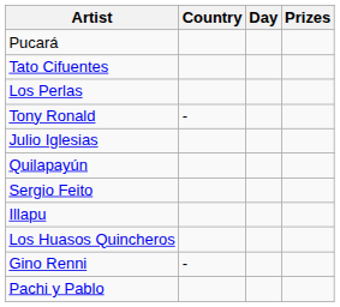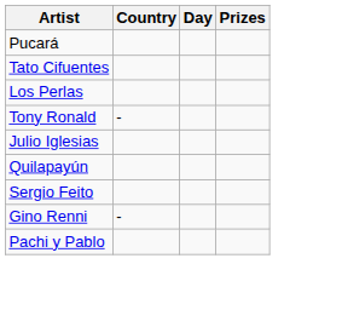- row: Illapu
- row: Los Huasos Quincheros
